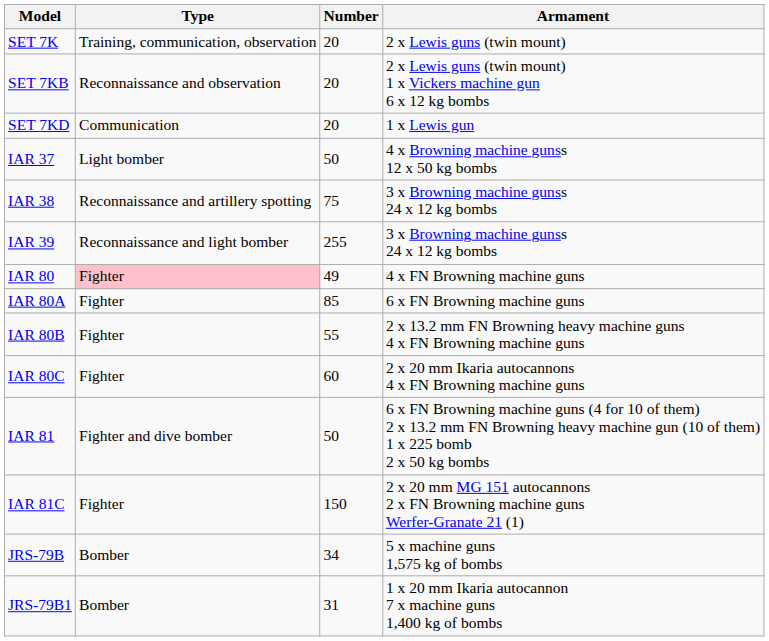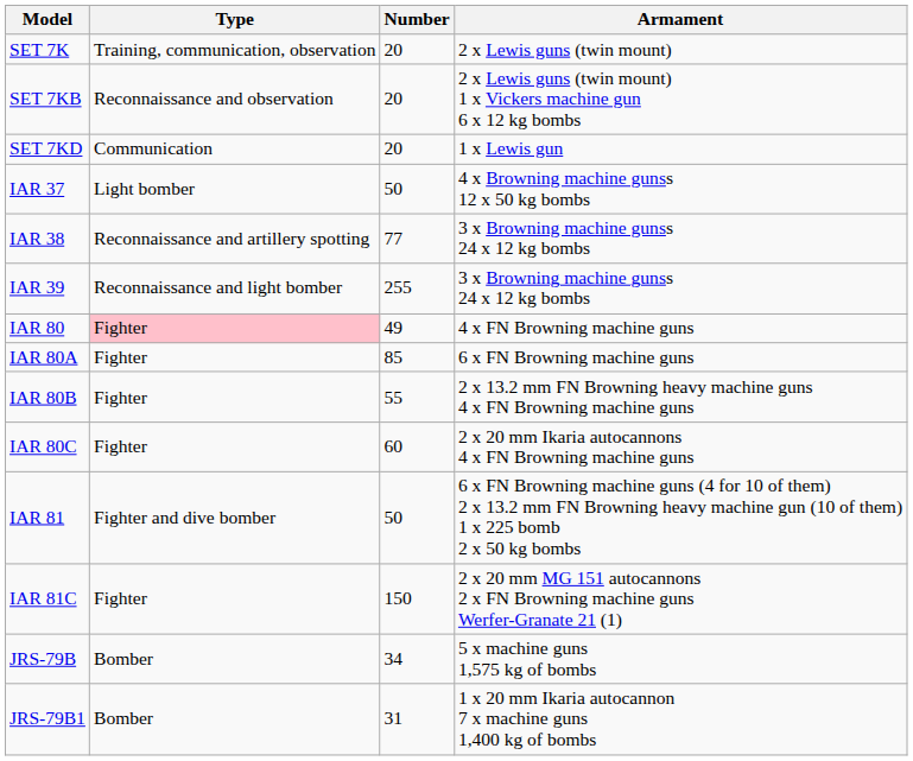IAR 38 | Number: 75 -> 77
